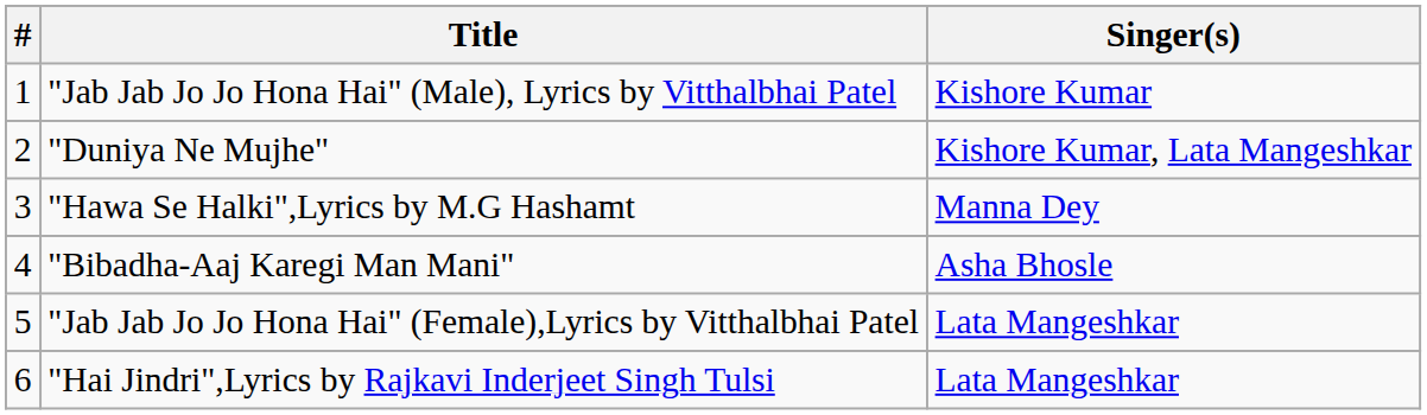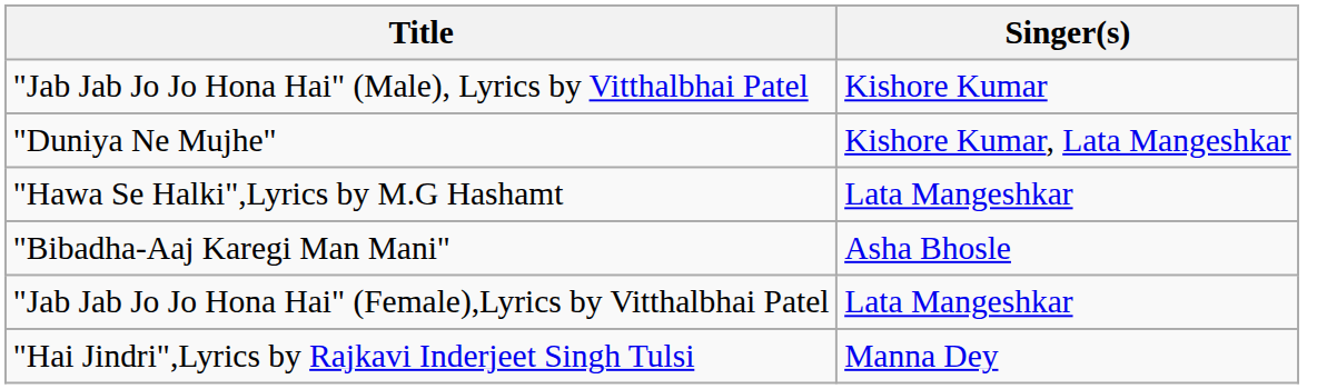- column: # | 1 | 2 | 3 | 4 | 5 | 6
"Hawa Se Halki",Lyrics by M.G Hashamt | Singer(s): Manna Dey -> Lata Mangeshkar
"Hai Jindri",Lyrics by Rajkavi Inderjeet Singh Tulsi | Singer(s): Lata Mangeshkar -> Manna Dey
